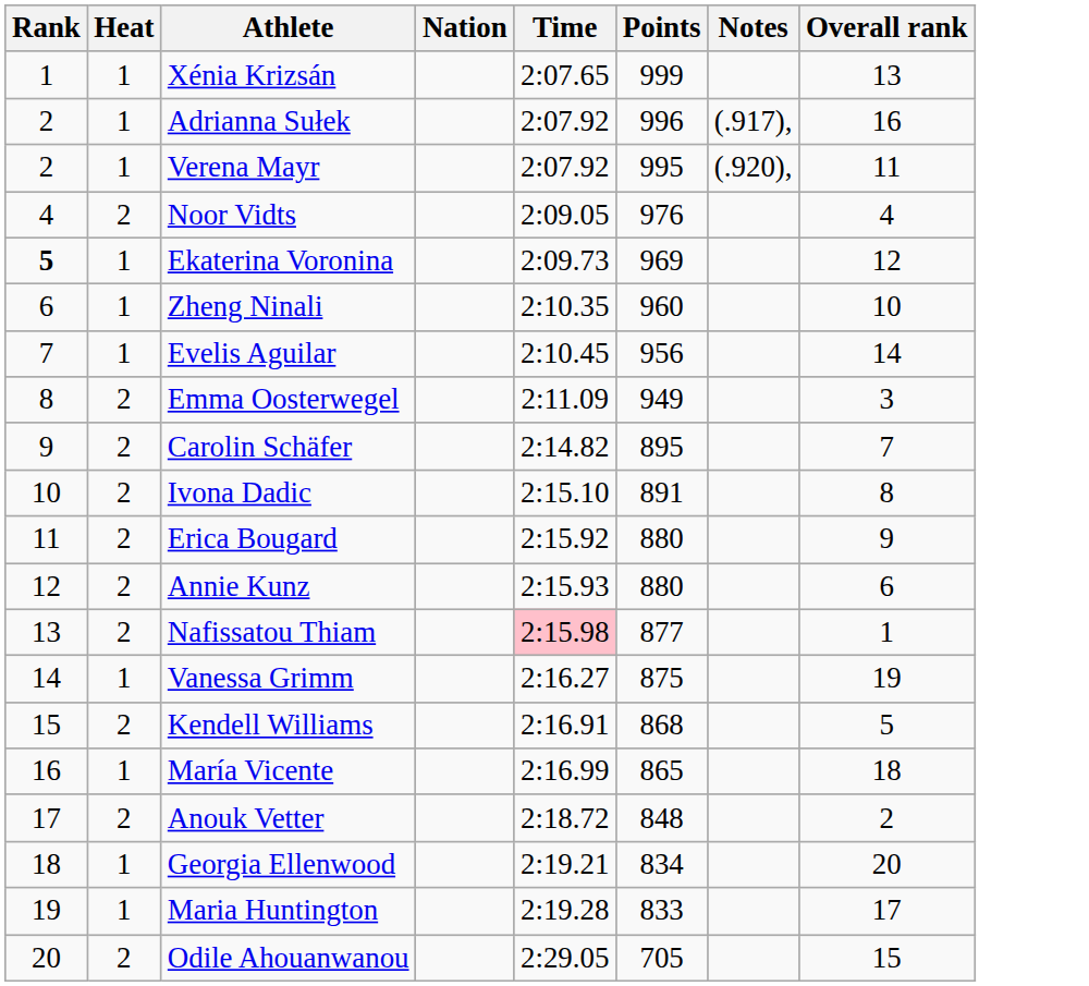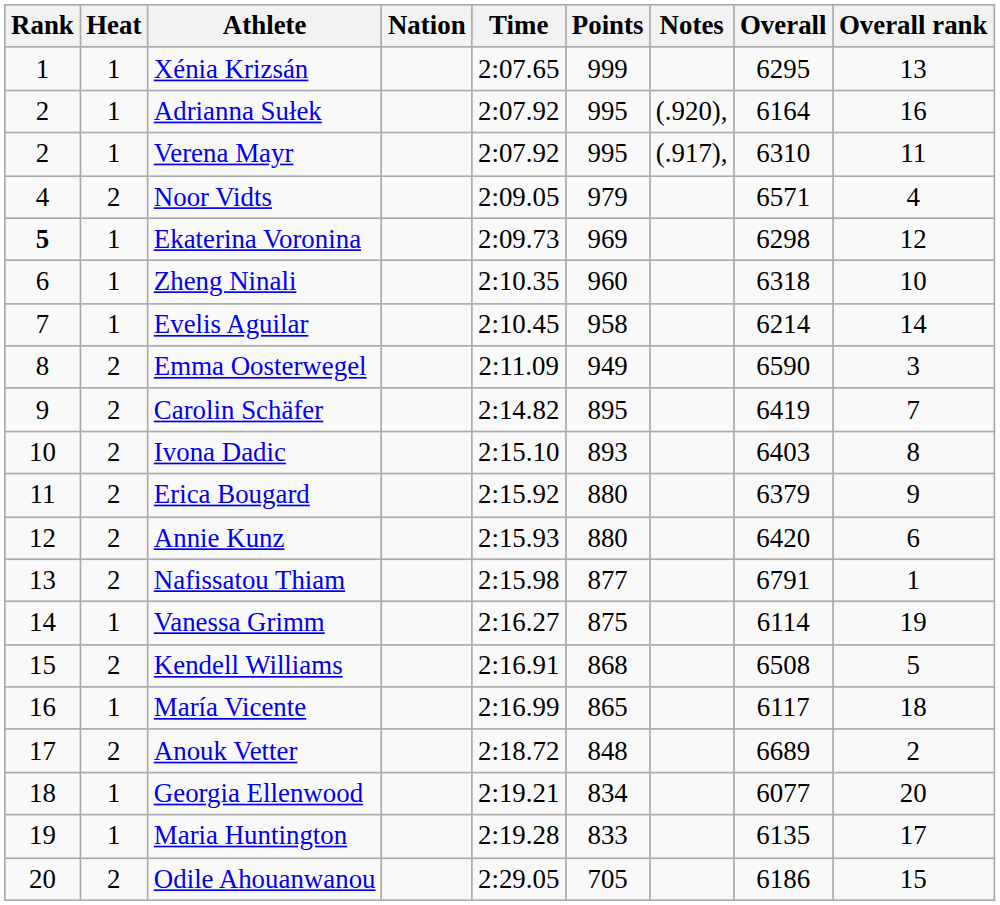+ column: Overall | 6295 | 6164 | 6310 | 6571 | 6298 | 6318 | 6214 | 6590 | 6419 | 6403 | 6379 | 6420 | 6791 | 6114 | 6508 | 6117 | 6689 | 6077 | 6135 | 6186
Adrianna Sułek | Points: 996 -> 995
Adrianna Sułek | Notes: (.917), -> (.920),
Verena Mayr | Notes: (.920), -> (.917),
Noor Vidts | Points: 976 -> 979
Evelis Aguilar | Points: 956 -> 958
Ivona Dadic | Points: 891 -> 893
Nafissatou Thiam | Time: pink background -> no background
